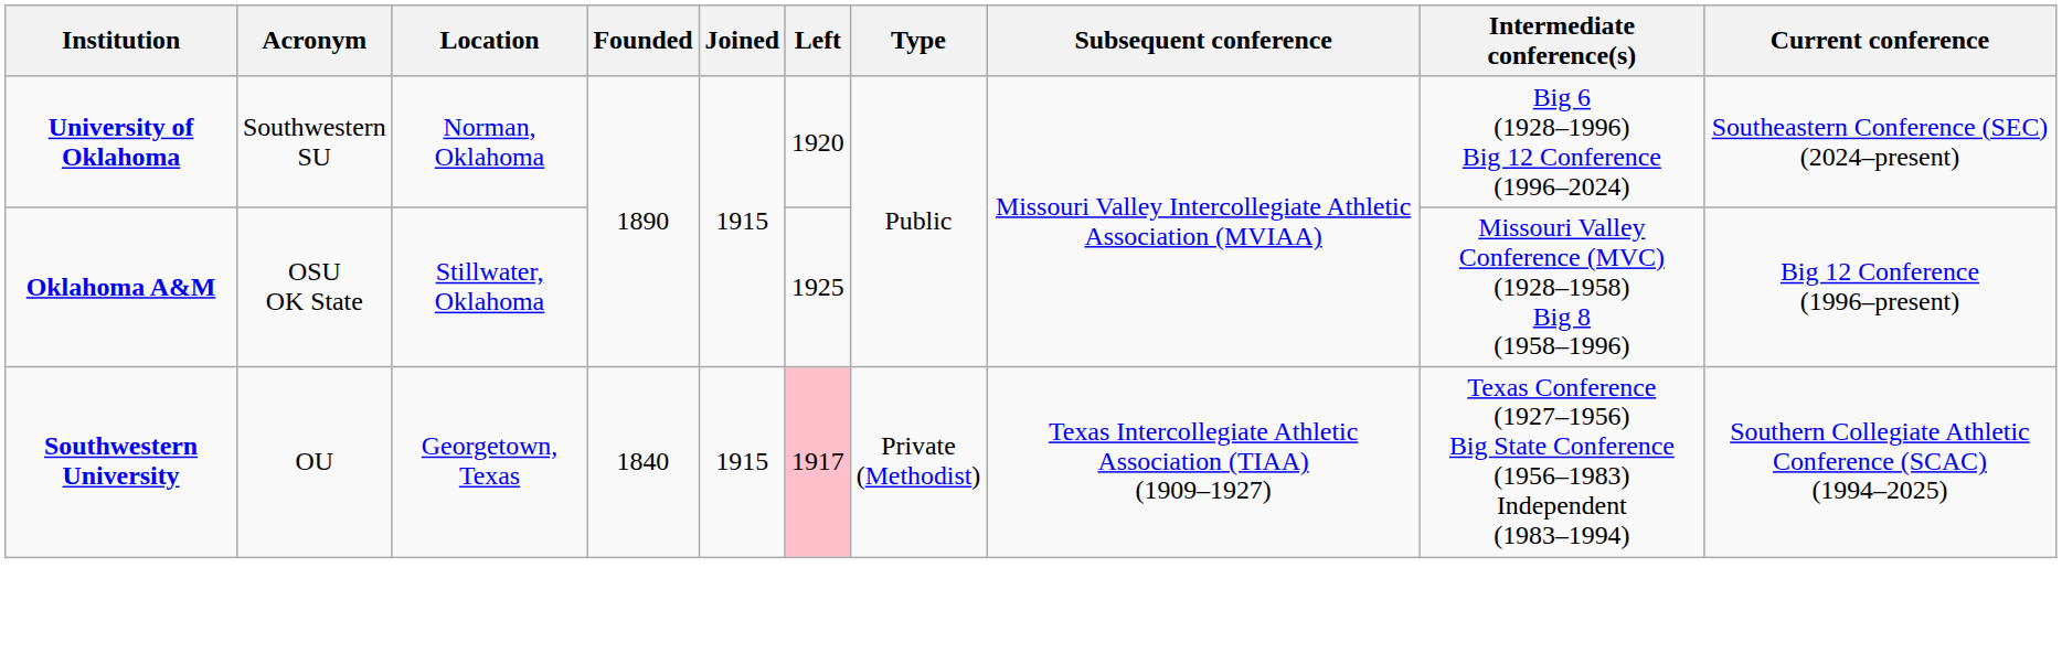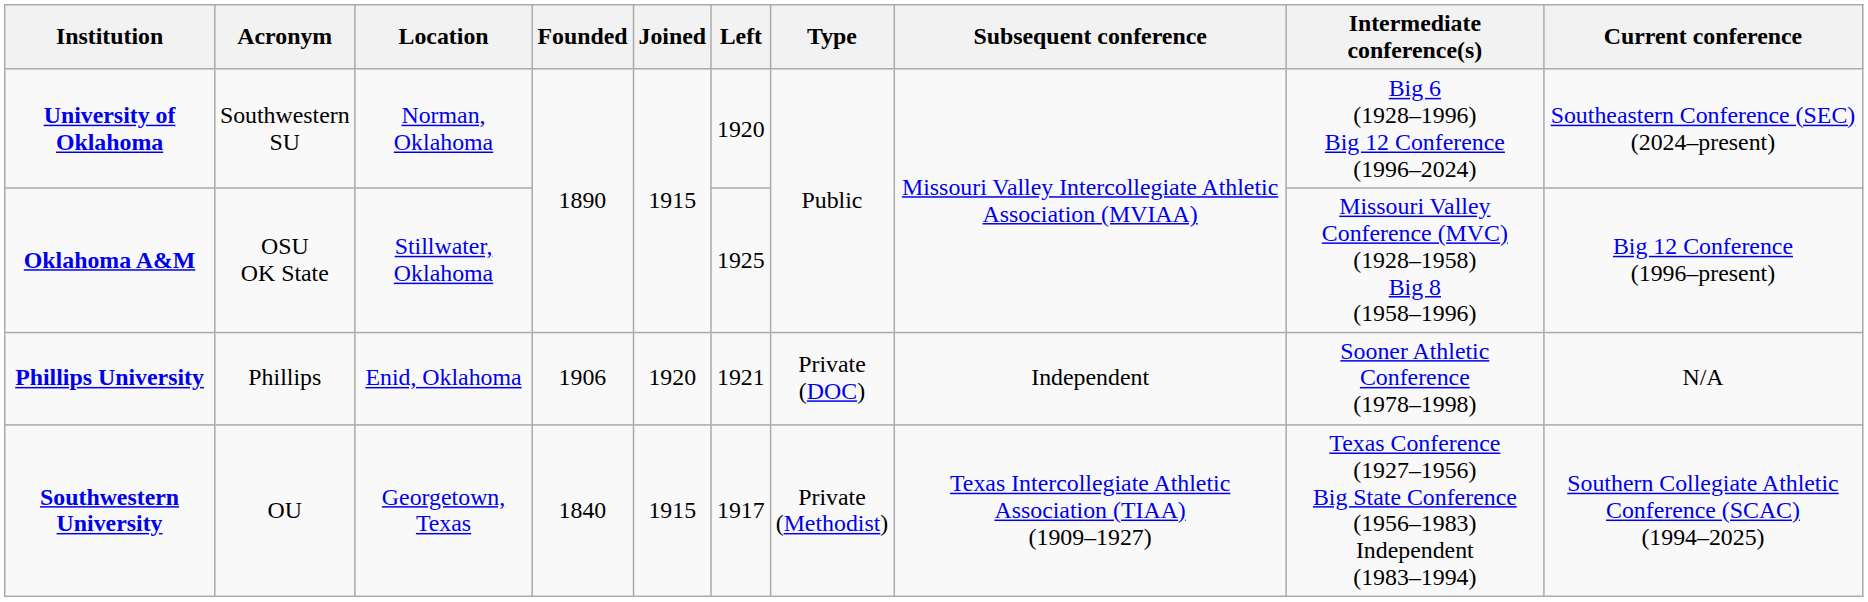+ row: Phillips University | Phillips | Enid, Oklahoma | 1906 | 1920 | 1921 | Private (DOC) | Independent | Sooner Athletic Conference (1978–1998) | N/A
Southwestern University | Left: pink background -> no background
